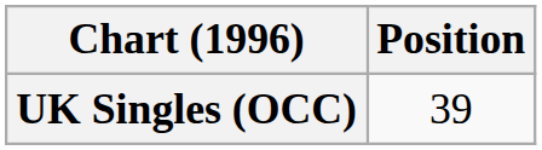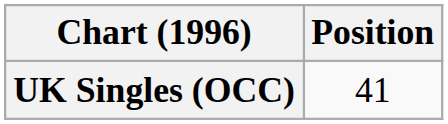UK Singles (OCC) | Position: 39 -> 41
